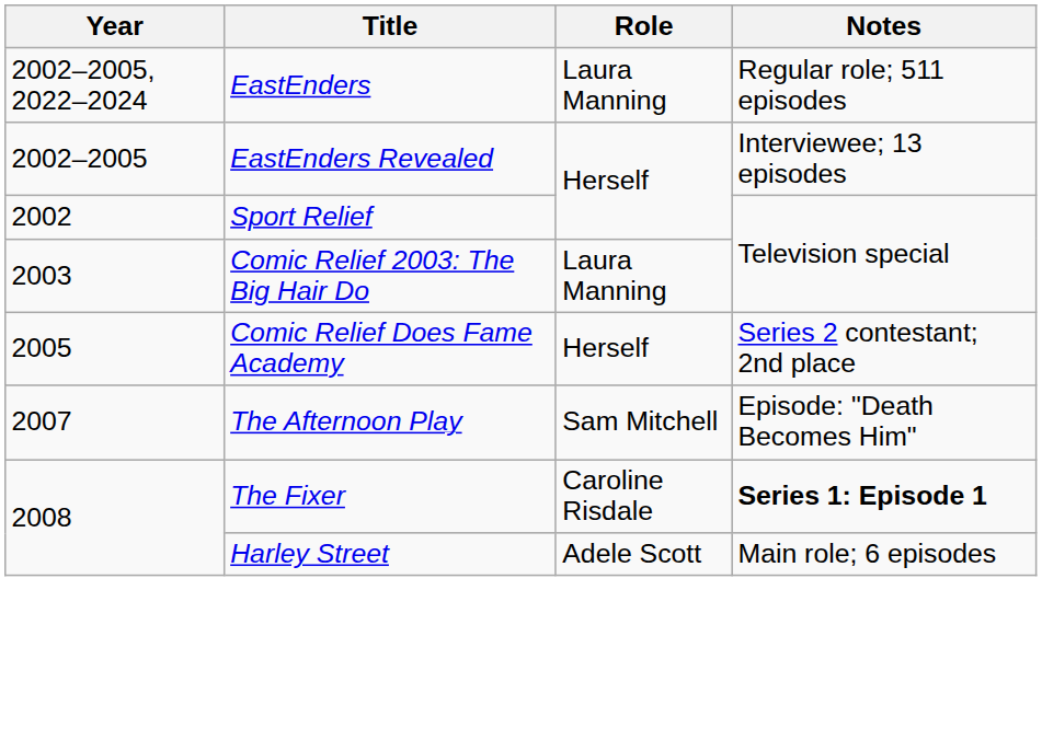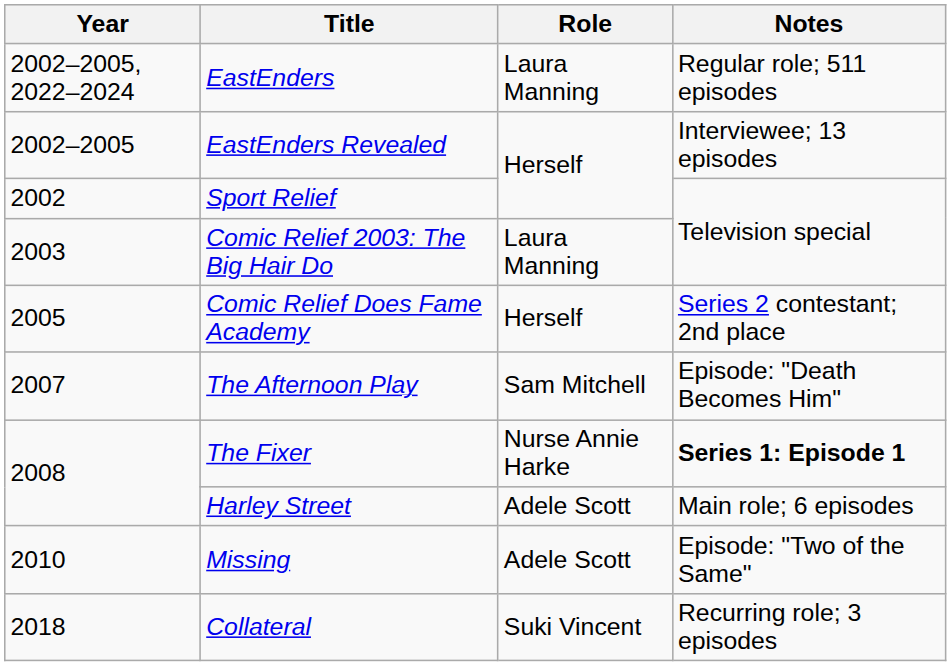The Fixer | Role: Caroline Risdale -> Nurse Annie Harke
+ row: 2010 | Missing | Adele Scott | Episode: "Two of the Same"
+ row: 2018 | Collateral | Suki Vincent | Recurring role; 3 episodes
